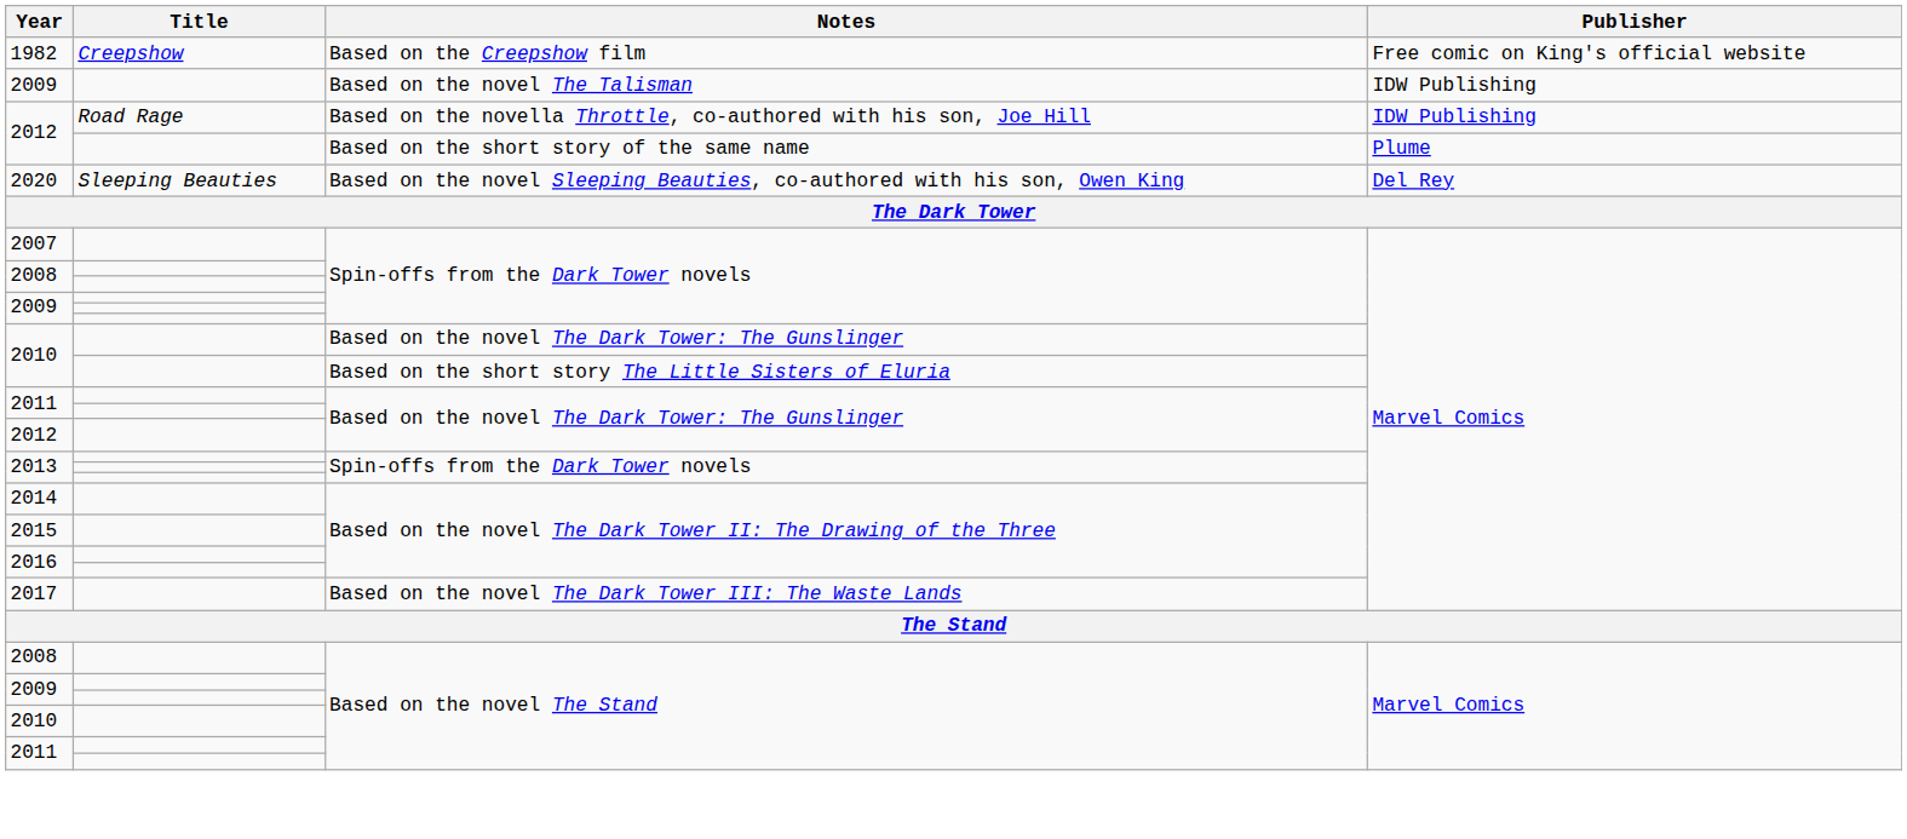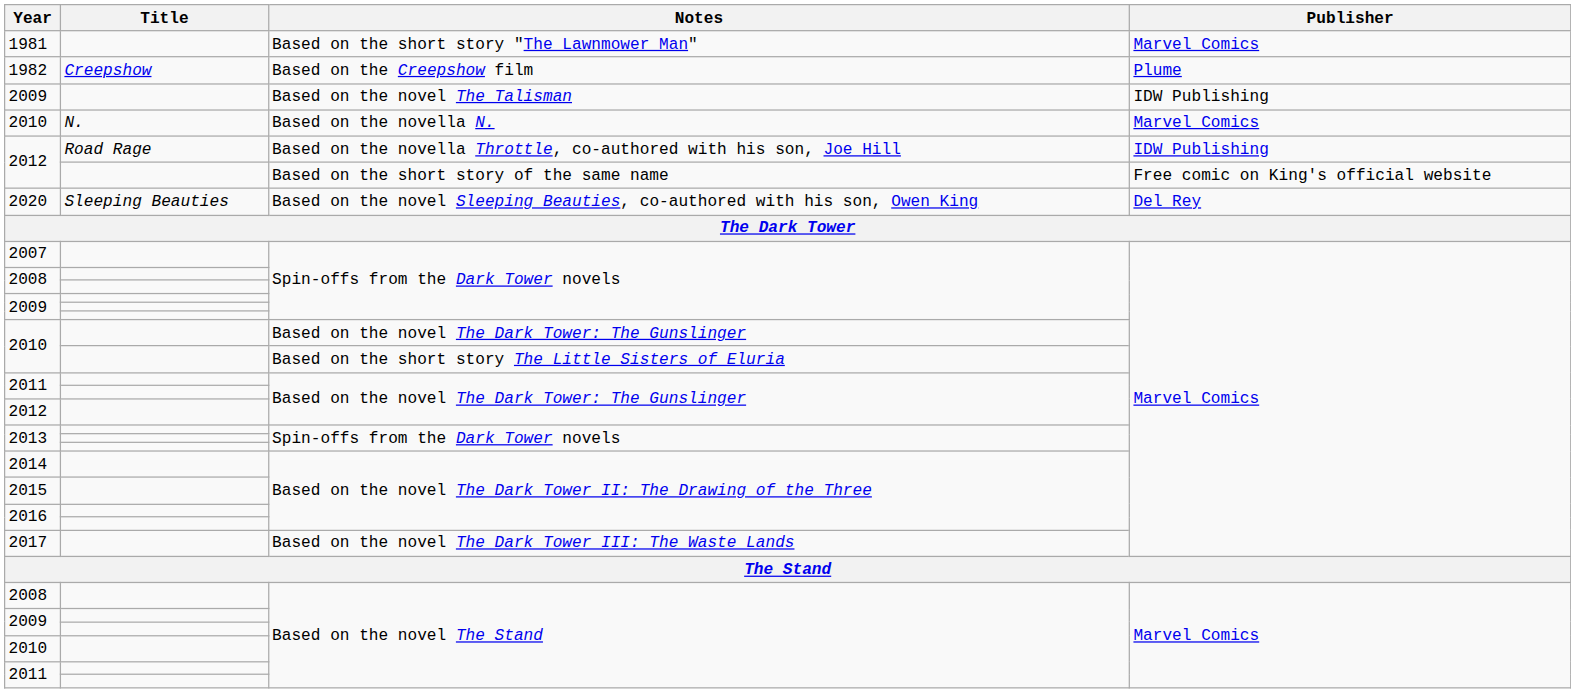+ row: 1981 | Based on the short story "The Lawnmower Man" | Marvel Comics
1982 | Publisher: Free comic on King's official website -> Plume
+ row: 2010 | N. | Based on the novella N. | Marvel Comics
2012 / Based on the short story of the same name | Publisher: Plume -> Free comic on King's official website
